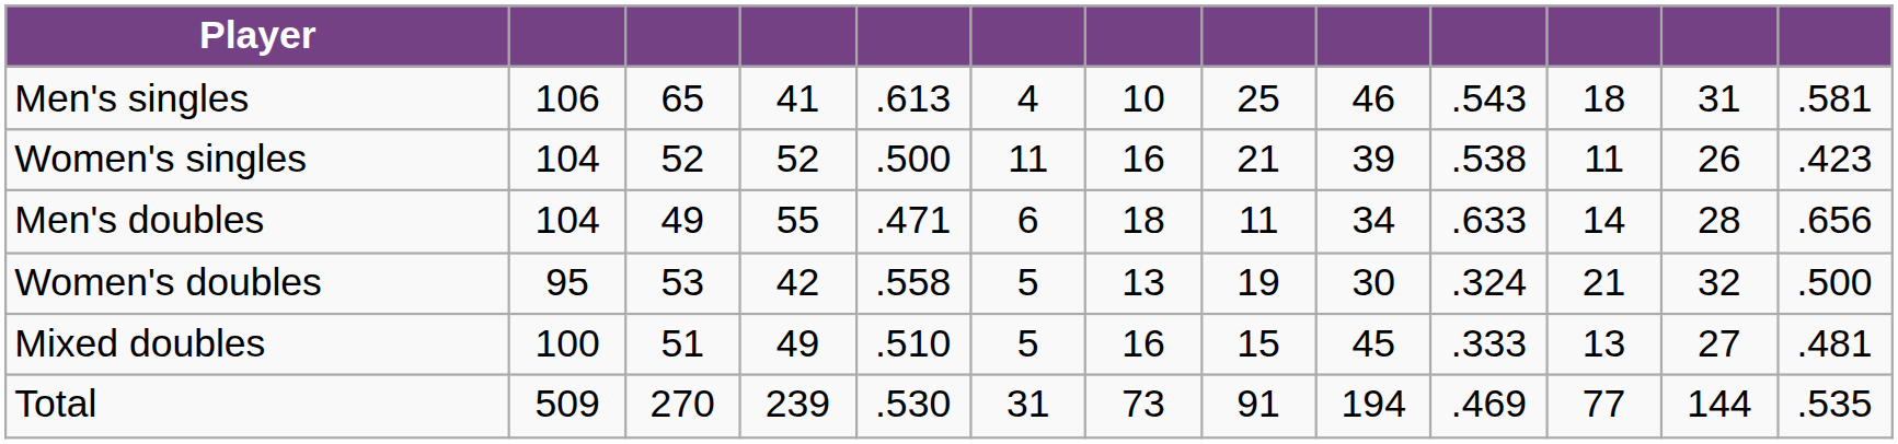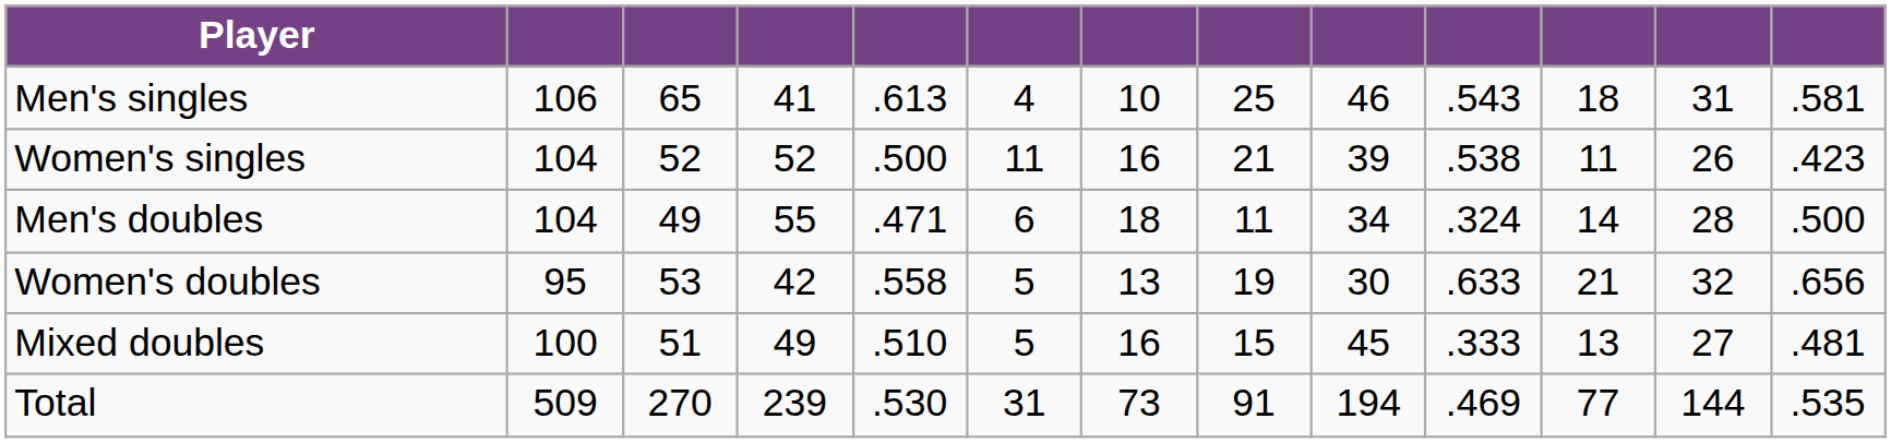Men's doubles | column 10: .633 -> .324
Men's doubles | column 13: .656 -> .500
Women's doubles | column 10: .324 -> .633
Women's doubles | column 13: .500 -> .656
